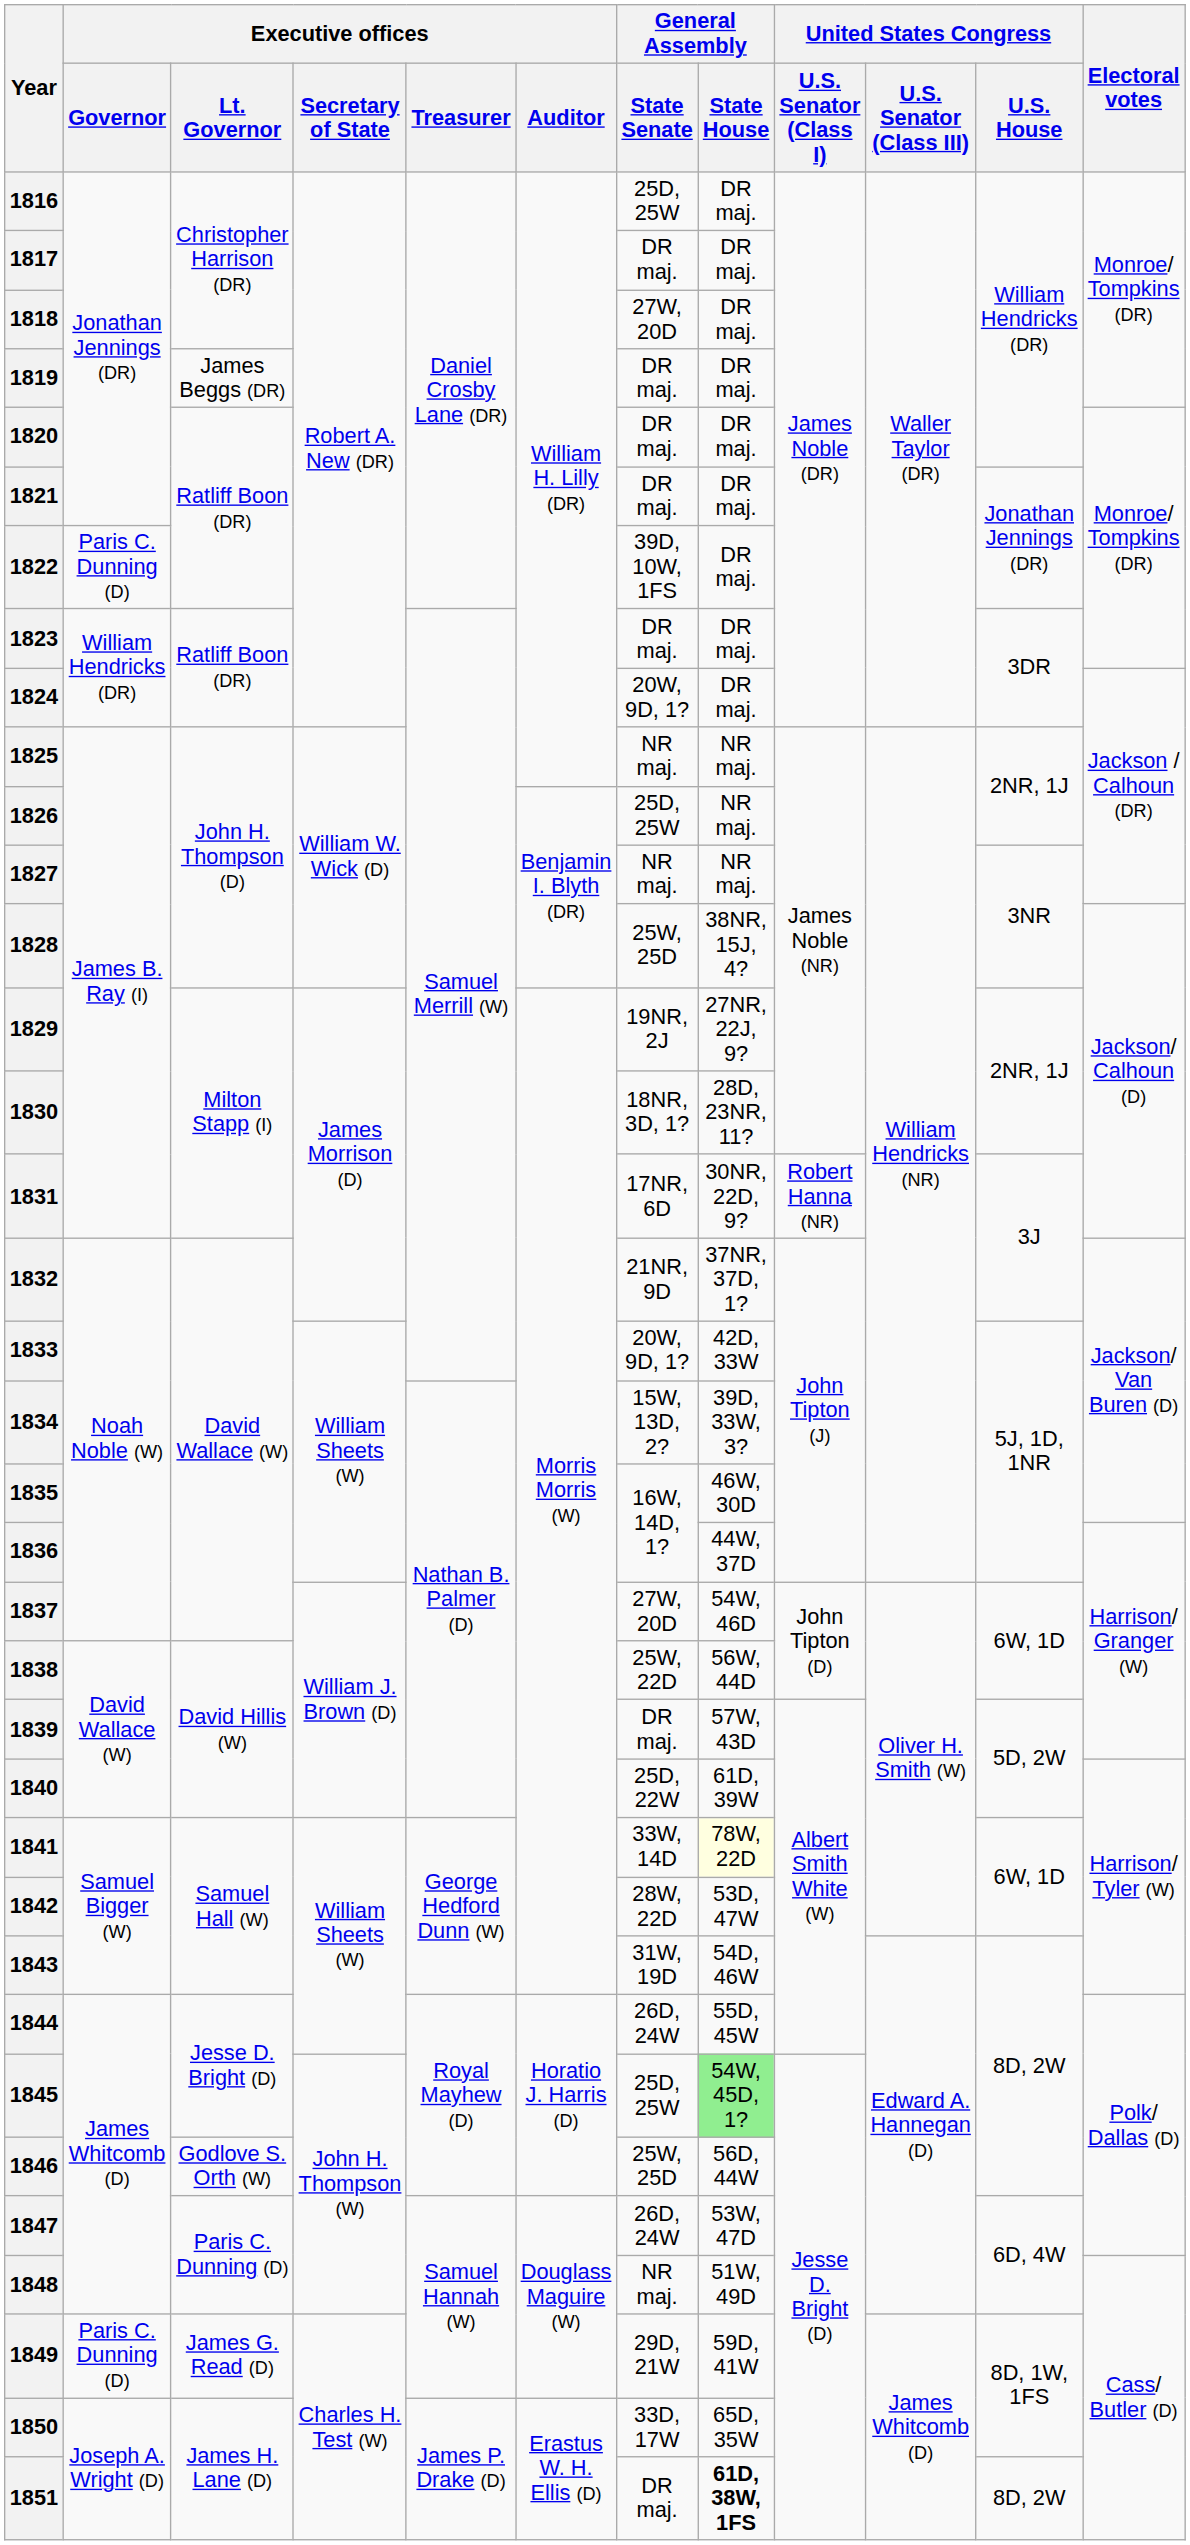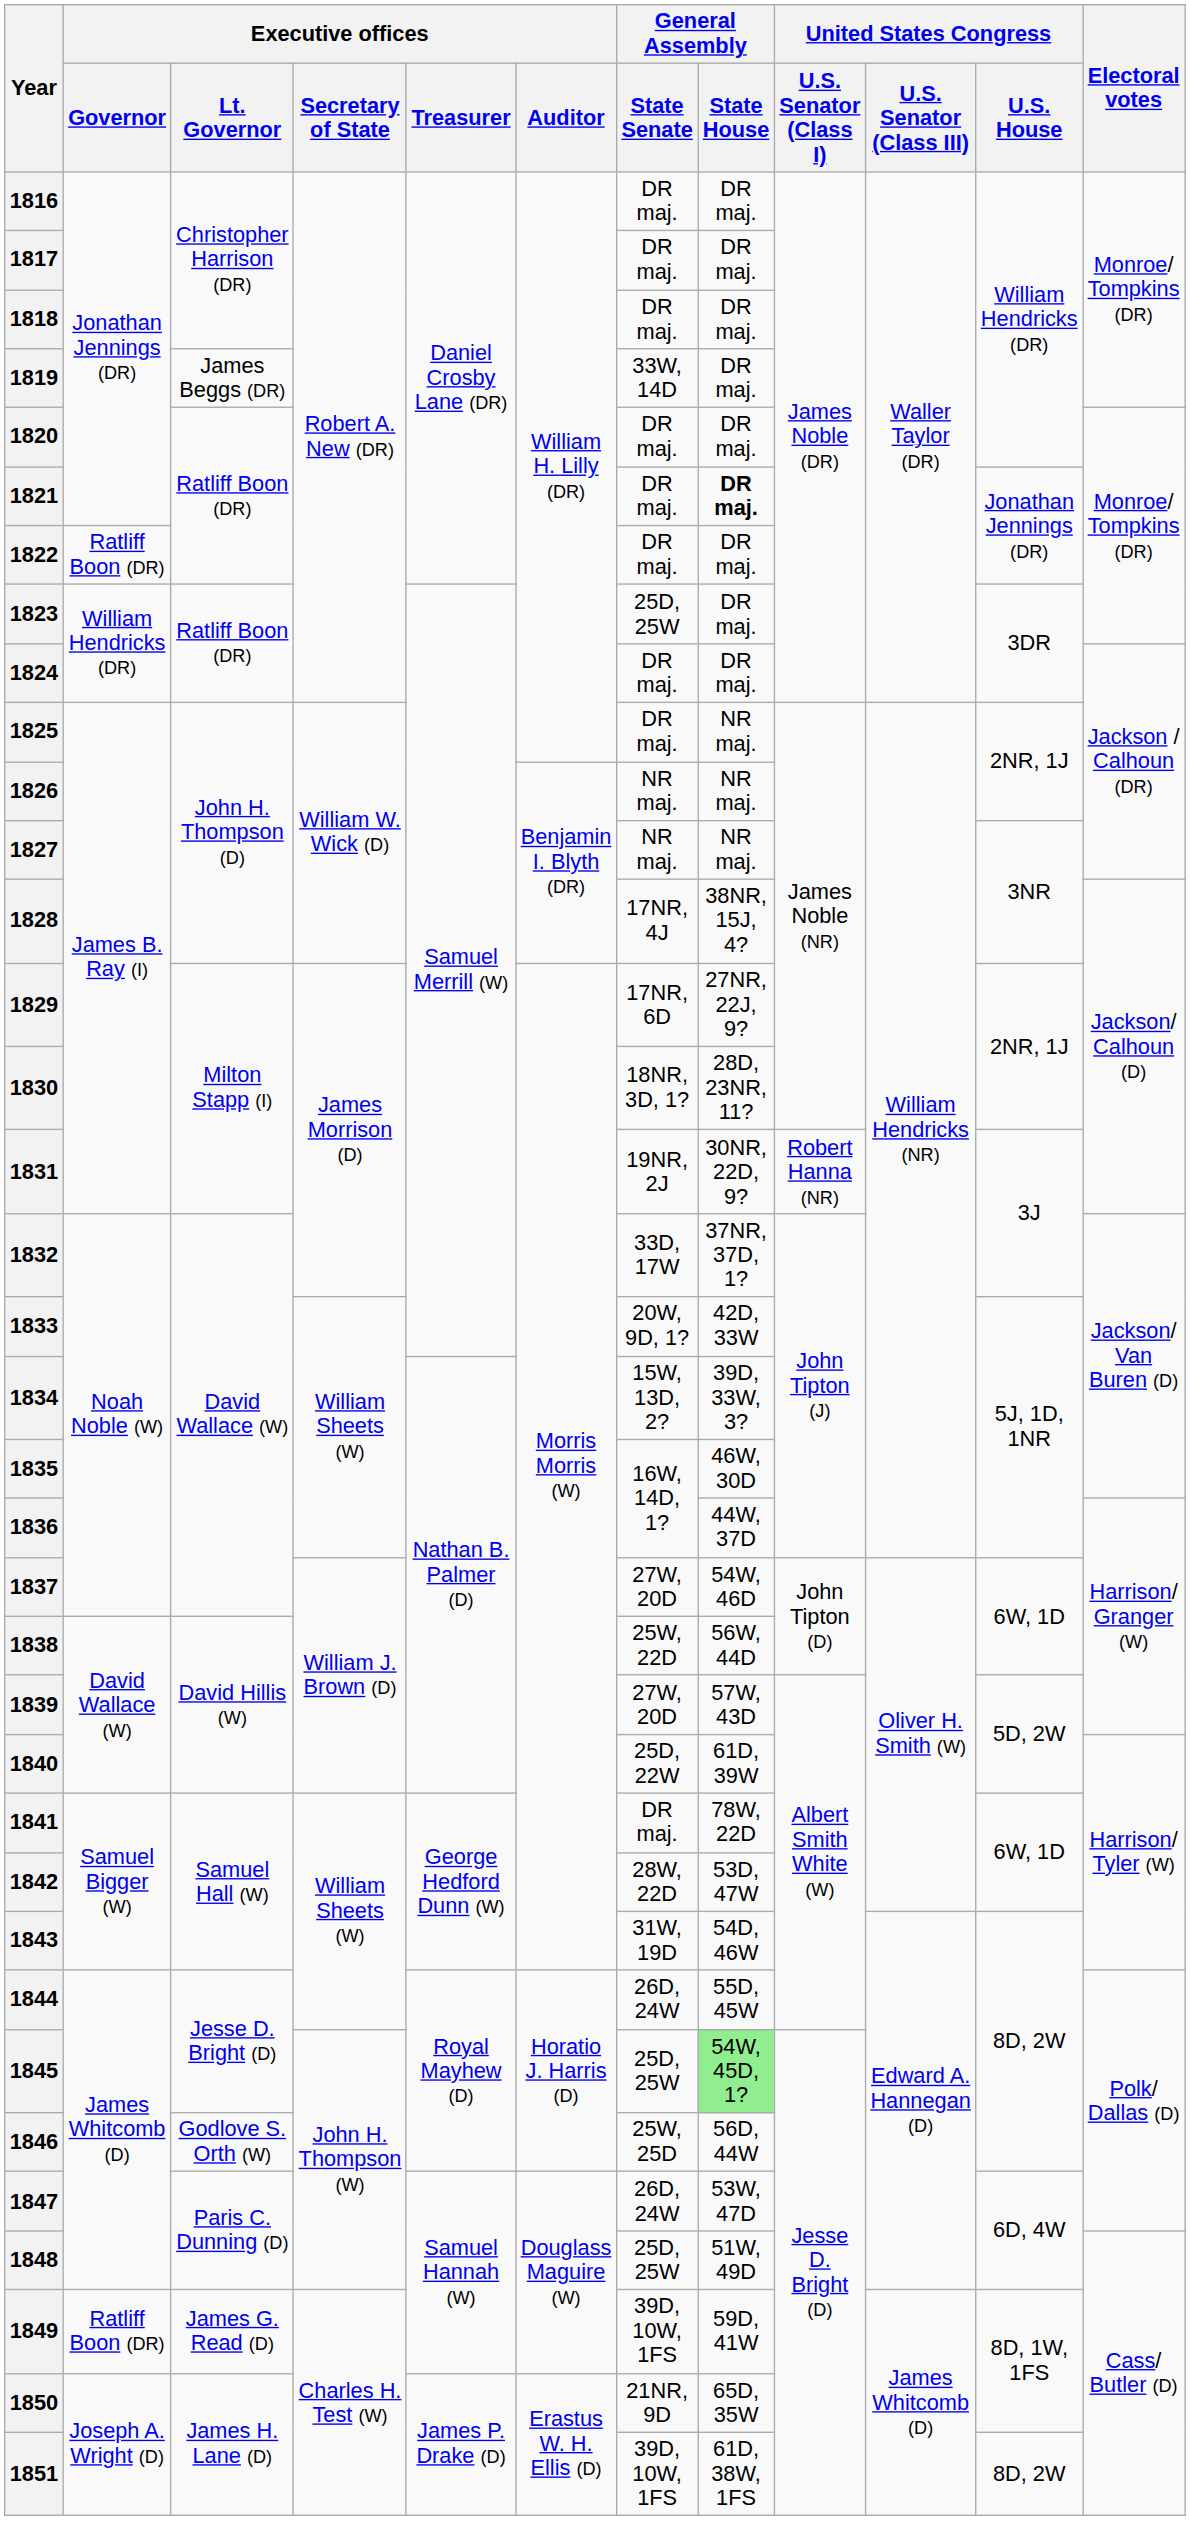1816 | General Assembly / State Senate: 25D, 25W -> DR maj.
1818 | General Assembly / State Senate: 27W, 20D -> DR maj.
1819 | General Assembly / State Senate: DR maj. -> 33W, 14D
1821 | General Assembly / State House: normal -> bold
1822 | Executive offices / Governor: Paris C. Dunning (D) -> Ratliff Boon (DR)
1822 | General Assembly / State Senate: 39D, 10W, 1FS -> DR maj.
1823 | General Assembly / State Senate: DR maj. -> 25D, 25W
1824 | General Assembly / State Senate: 20W, 9D, 1? -> DR maj.
1825 | General Assembly / State Senate: NR maj. -> DR maj.
1826 | General Assembly / State Senate: 25D, 25W -> NR maj.
1828 | General Assembly / State Senate: 25W, 25D -> 17NR, 4J
1829 | General Assembly / State Senate: 19NR, 2J -> 17NR, 6D
1831 | General Assembly / State Senate: 17NR, 6D -> 19NR, 2J
1832 | General Assembly / State Senate: 21NR, 9D -> 33D, 17W
1839 | General Assembly / State Senate: DR maj. -> 27W, 20D
1841 | General Assembly / State Senate: 33W, 14D -> DR maj.
1841 | General Assembly / State House: lightyellow background -> no background
1848 | General Assembly / State Senate: NR maj. -> 25D, 25W
1849 | Executive offices / Governor: Paris C. Dunning (D) -> Ratliff Boon (DR)
1849 | General Assembly / State Senate: 29D, 21W -> 39D, 10W, 1FS
1850 | General Assembly / State Senate: 33D, 17W -> 21NR, 9D
1851 | General Assembly / State Senate: DR maj. -> 39D, 10W, 1FS
1851 | General Assembly / State House: bold -> normal
